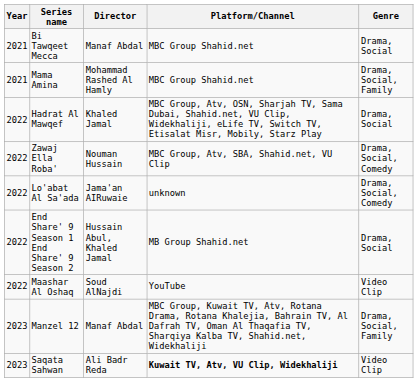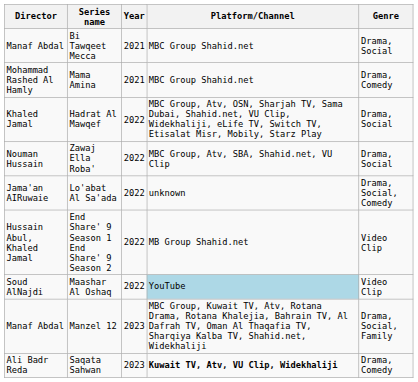columns swapped: Year <-> Director
Mama Amina | Genre: Drama, Social, Family -> Drama, Comedy
Zawaj Ella Roba' | Genre: Drama, Social, Comedy -> Drama, Social
End Share' 9 Season 1 End Share' 9 Season 2 | Genre: Drama, Social -> Video Clip
Maashar Al Oshaq | Platform/Channel: no background -> lightblue background
Saqata Sahwan | Genre: Video Clip -> Drama, Comedy
